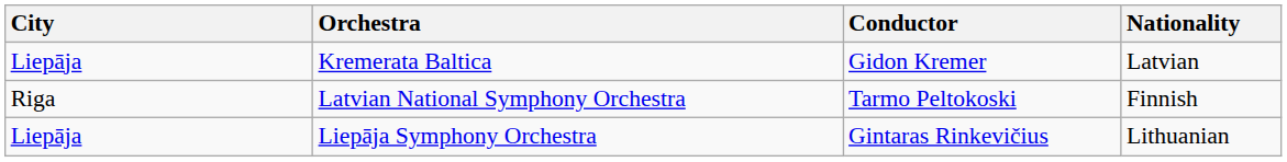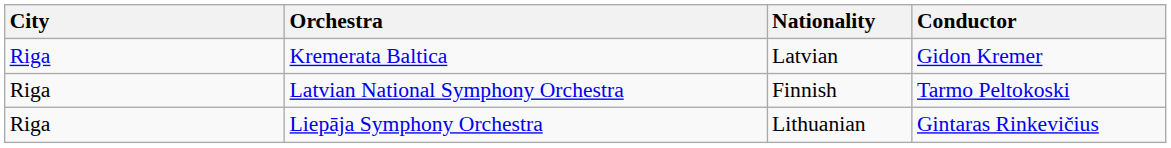columns swapped: Conductor <-> Nationality
Kremerata Baltica | City: Liepāja -> Riga
Liepāja Symphony Orchestra | City: Liepāja -> Riga
